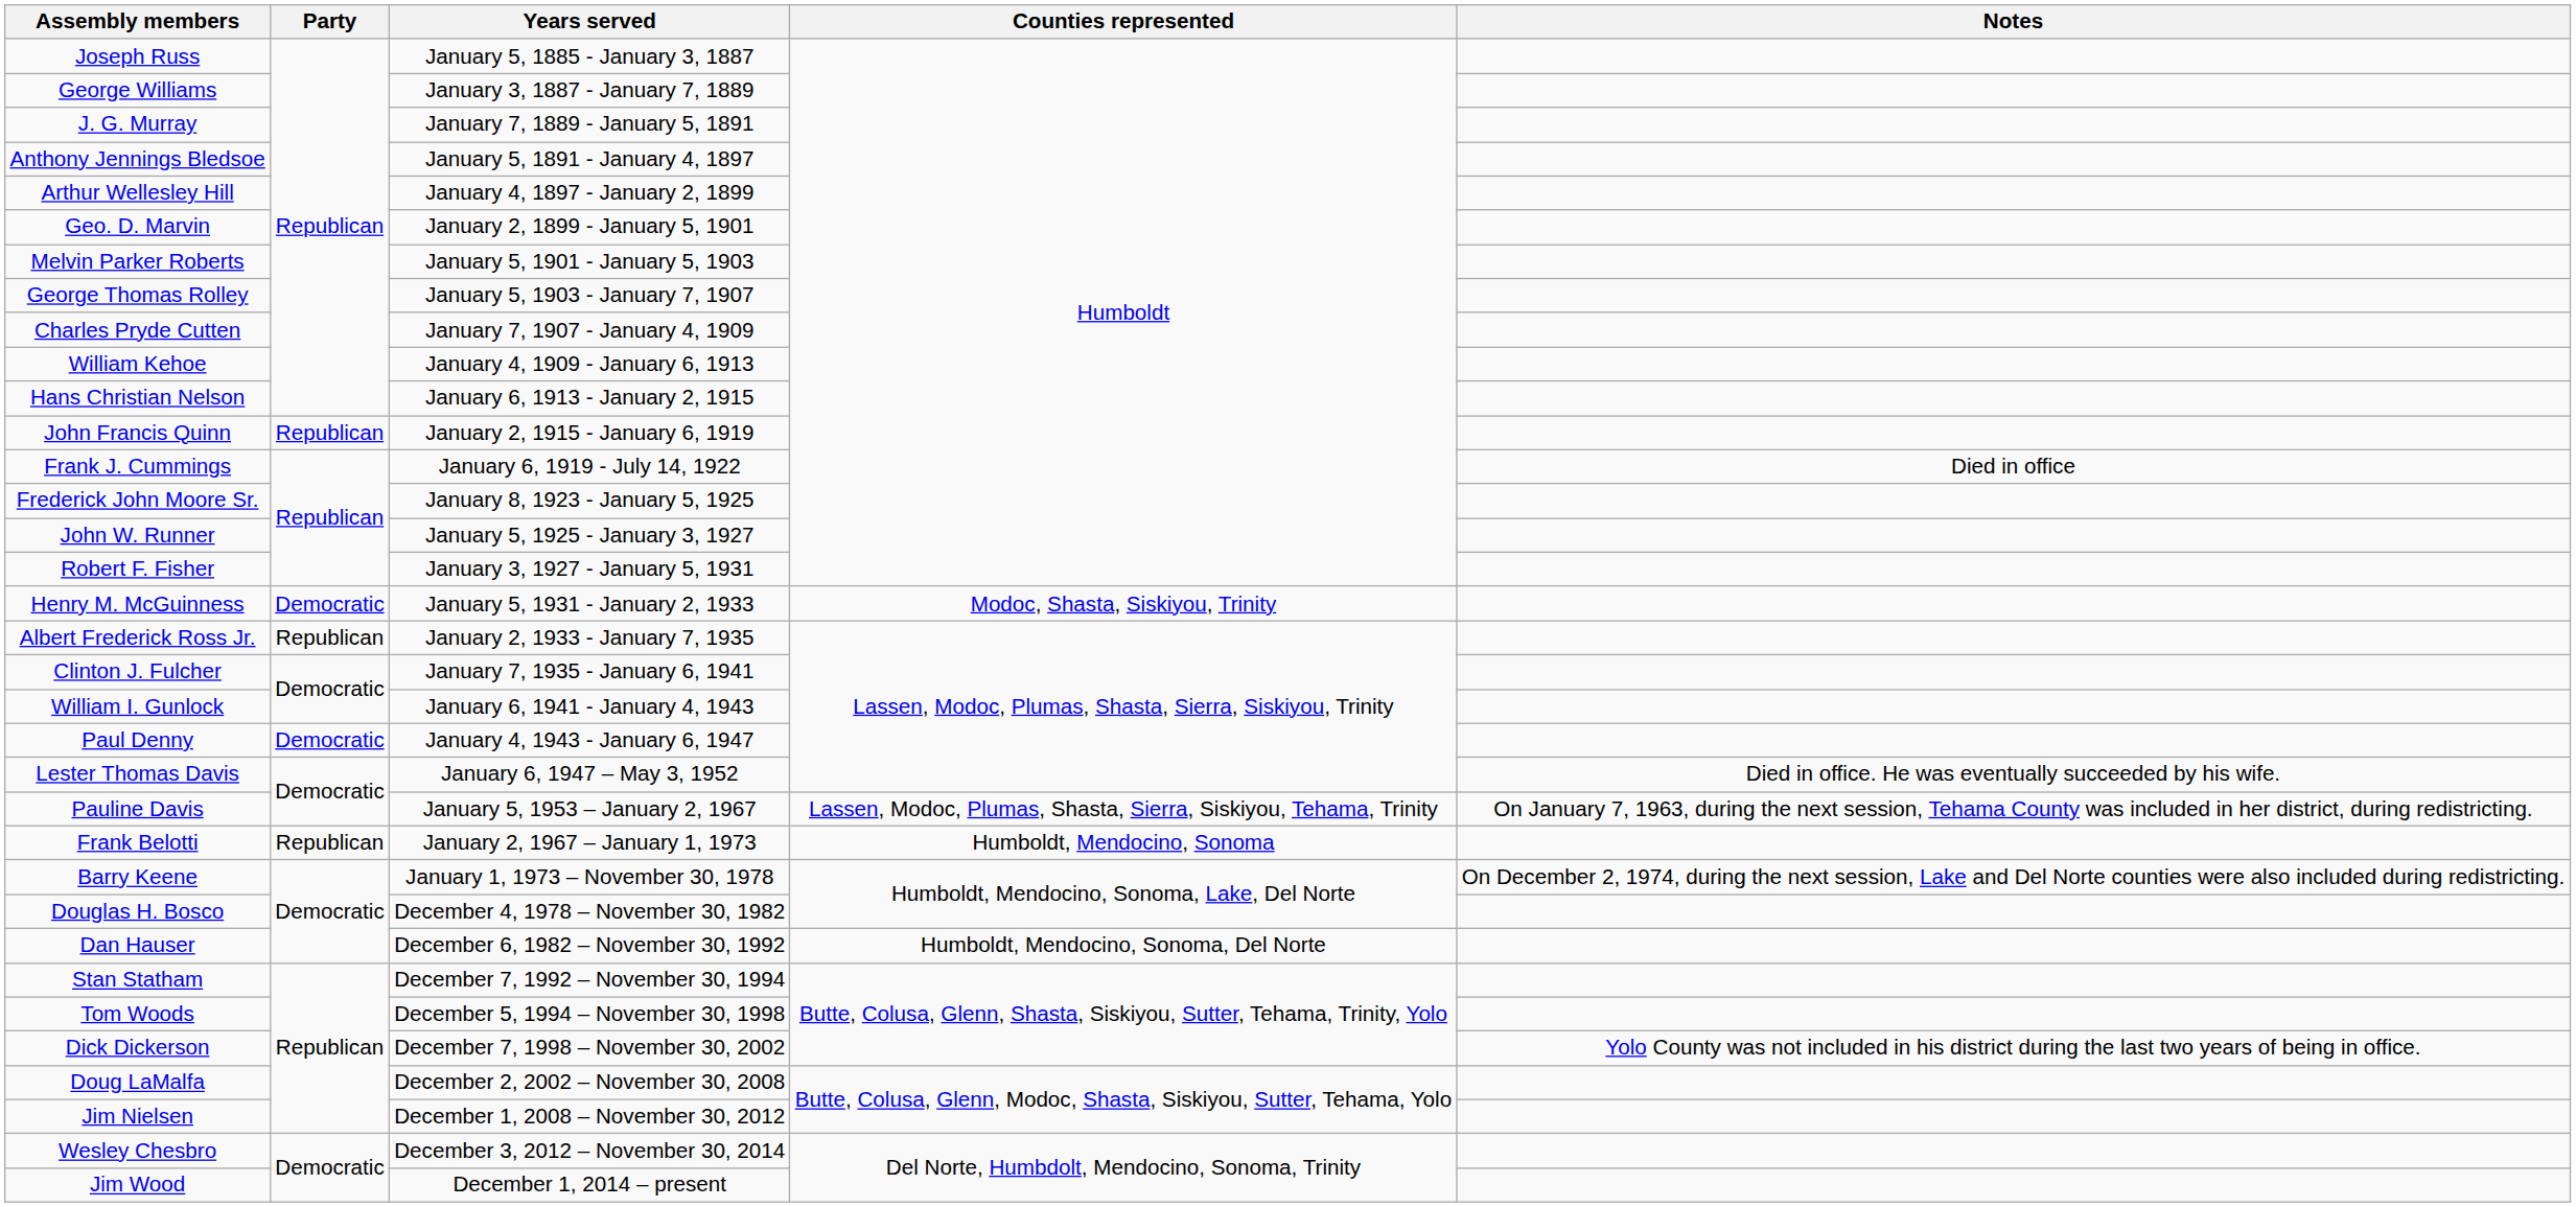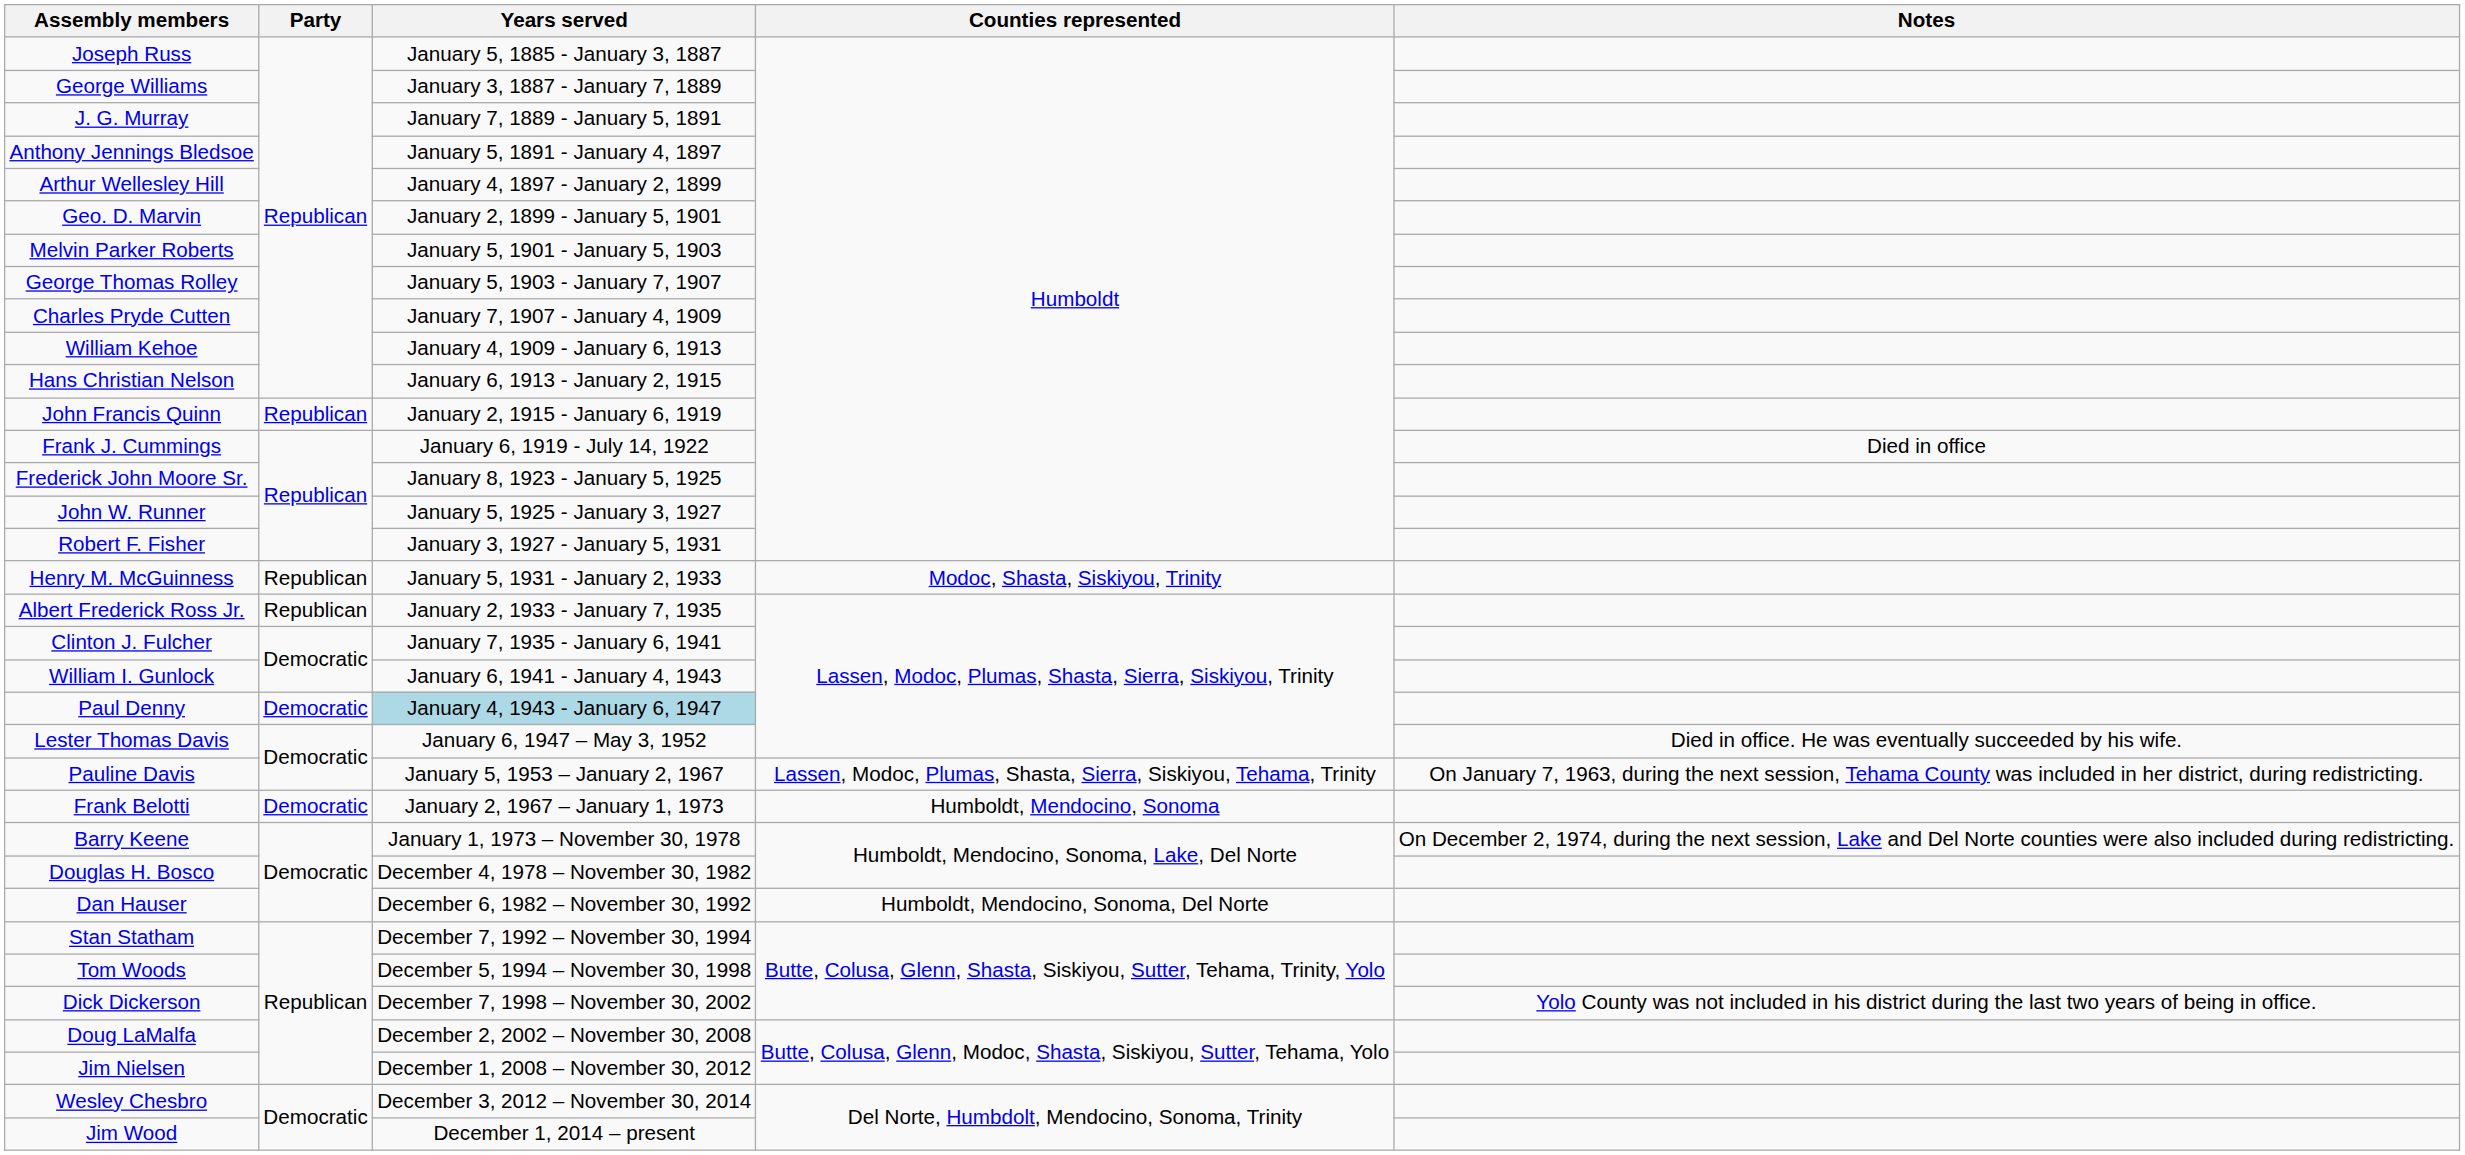Henry M. McGuinness | Party: Democratic -> Republican
Paul Denny | Years served: no background -> lightblue background
Frank Belotti | Party: Republican -> Democratic
